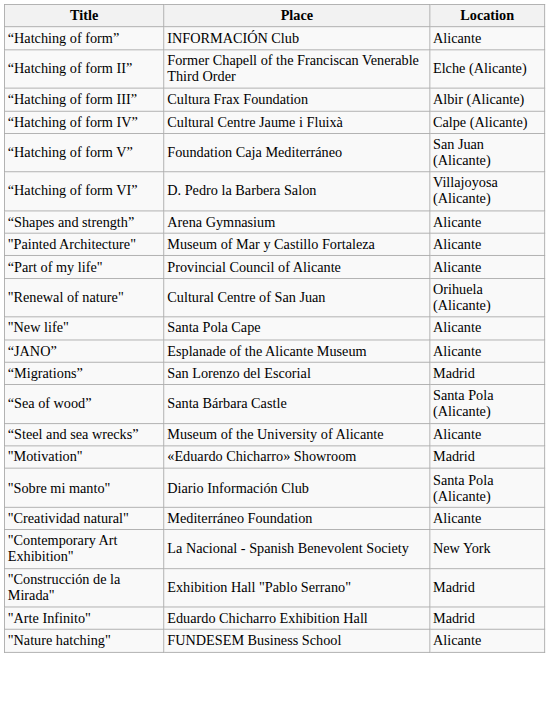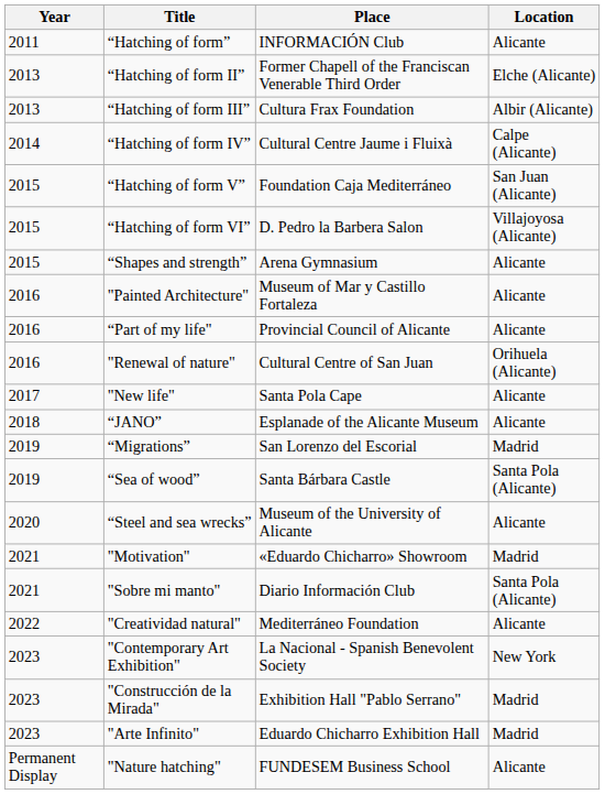+ column: Year | 2011 | 2013 | 2013 | 2014 | 2015 | 2015 | 2015 | 2016 | 2016 | 2016 | 2017 | 2018 | 2019 | 2019 | 2020 | 2021 | 2021 | 2022 | 2023 | 2023 | 2023 | Permanent Display
